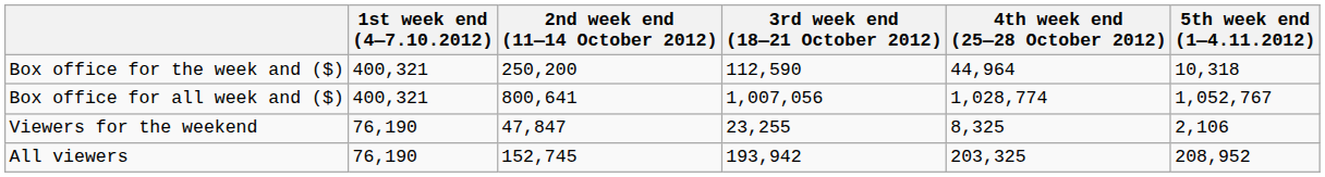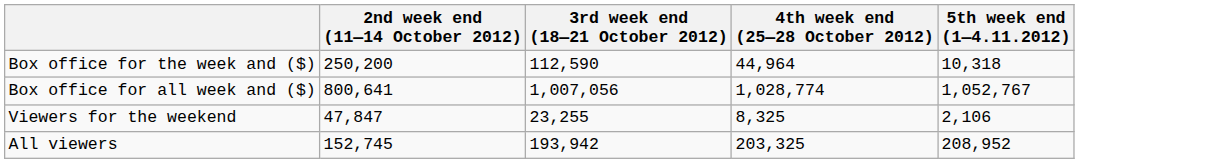- column: 1st week end (4—7.10.2012) | 400,321 | 400,321 | 76,190 | 76,190
